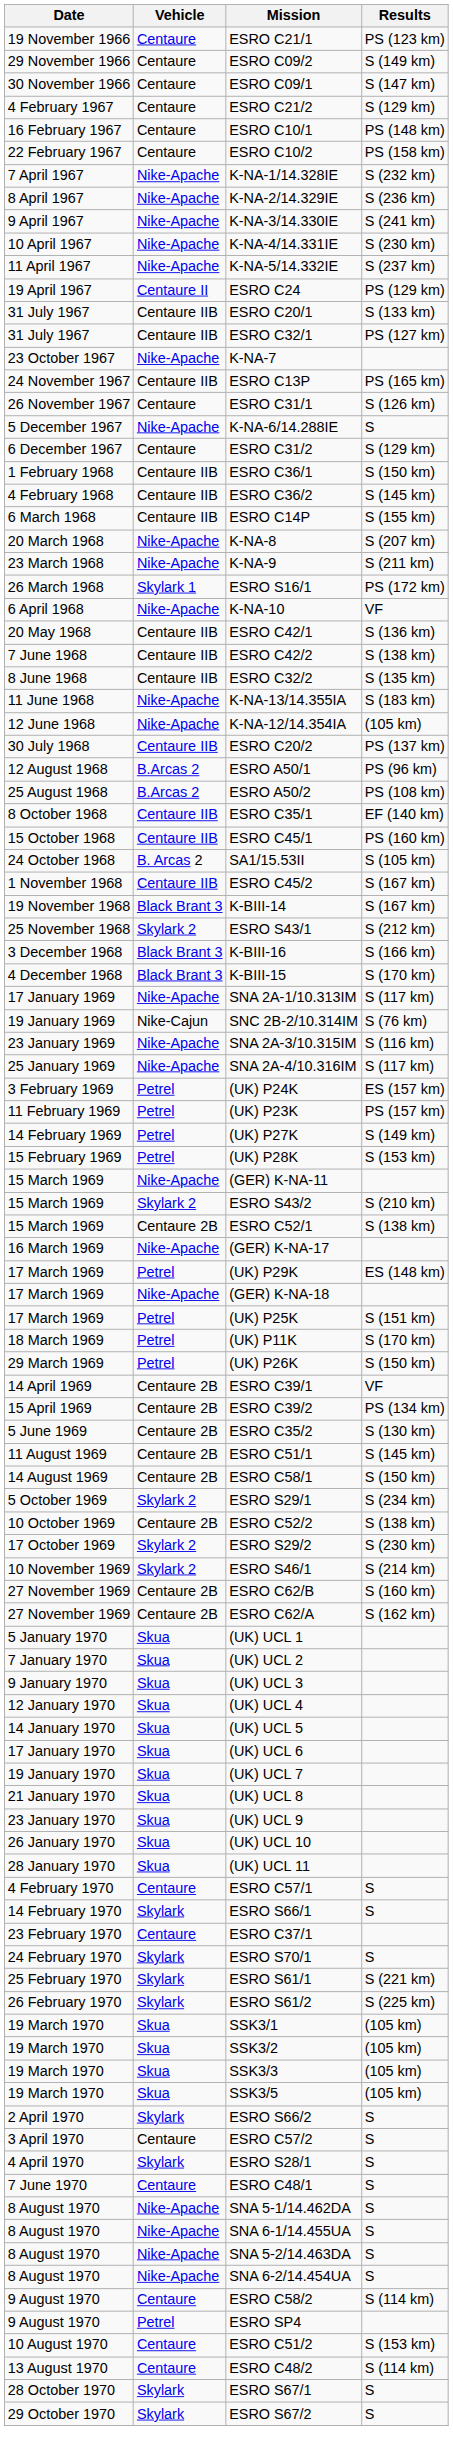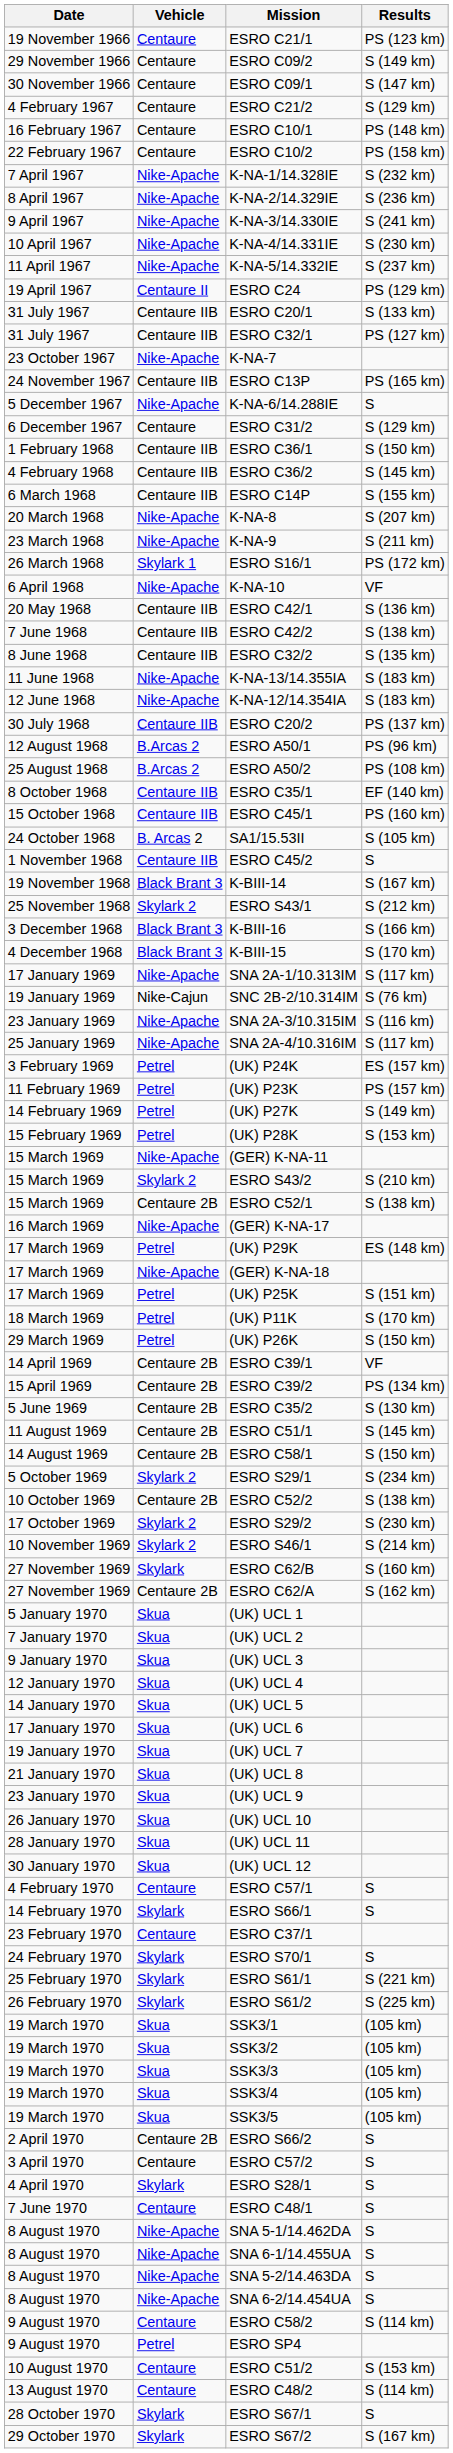- row: 26 November 1967 | Centaure | ESRO C31/1 | S (126 km)
K-NA-12/14.354IA | Results: (105 km) -> S (183 km)
ESRO C45/2 | Results: S (167 km) -> S
ESRO C62/B | Vehicle: Centaure 2B -> Skylark
+ row: 30 January 1970 | Skua | (UK) UCL 12
+ row: 19 March 1970 | Skua | SSK3/4 | (105 km)
ESRO S66/2 | Vehicle: Skylark -> Centaure 2B
ESRO S67/2 | Results: S -> S (167 km)
